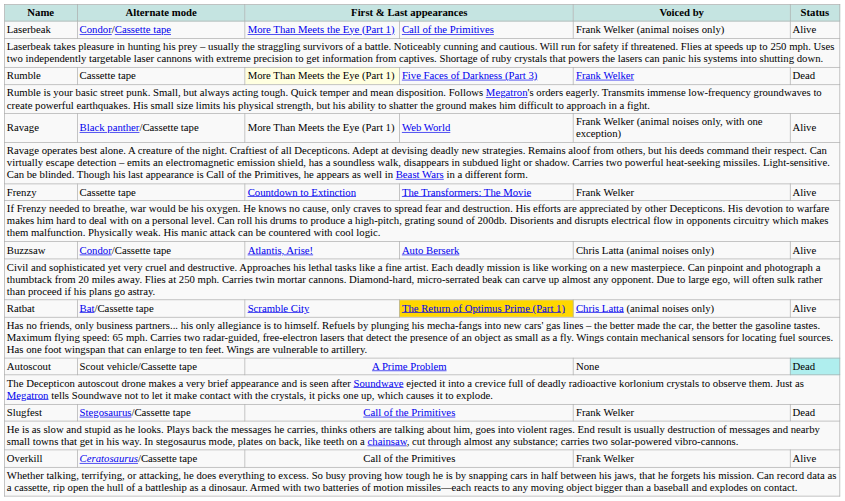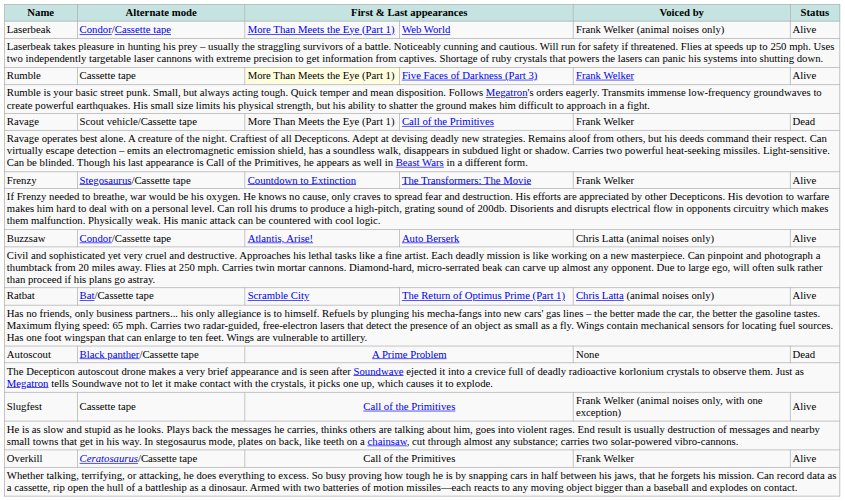Laserbeak | column 4: Call of the Primitives -> Web World
Rumble | Status: Dead -> Alive
Ravage | Alternate mode: Black panther/Cassette tape -> Scout vehicle/Cassette tape
Ravage | column 4: Web World -> Call of the Primitives
Ravage | Voiced by: Frank Welker (animal noises only, with one exception) -> Frank Welker
Ravage | Status: Alive -> Dead
Frenzy | Alternate mode: Cassette tape -> Stegosaurus/Cassette tape
Ratbat | column 4: gold background -> no background
Autoscout | Alternate mode: Scout vehicle/Cassette tape -> Black panther/Cassette tape
Autoscout | Status: paleturquoise background -> no background
Slugfest | Alternate mode: Stegosaurus/Cassette tape -> Cassette tape
Slugfest | Voiced by: Frank Welker -> Frank Welker (animal noises only, with one exception)
Slugfest | Status: Dead -> Alive
